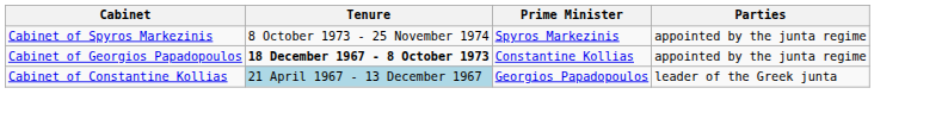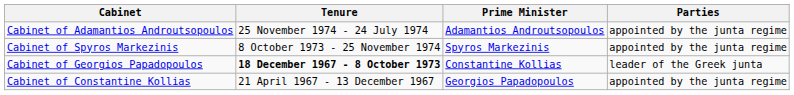+ row: Cabinet of Adamantios Androutsopoulos | 25 November 1974 - 24 July 1974 | Adamantios Androutsopoulos | appointed by the junta regime
Cabinet of Georgios Papadopoulos | Parties: appointed by the junta regime -> leader of the Greek junta
Cabinet of Constantine Kollias | Tenure: lightblue background -> no background
Cabinet of Constantine Kollias | Parties: leader of the Greek junta -> appointed by the junta regime
